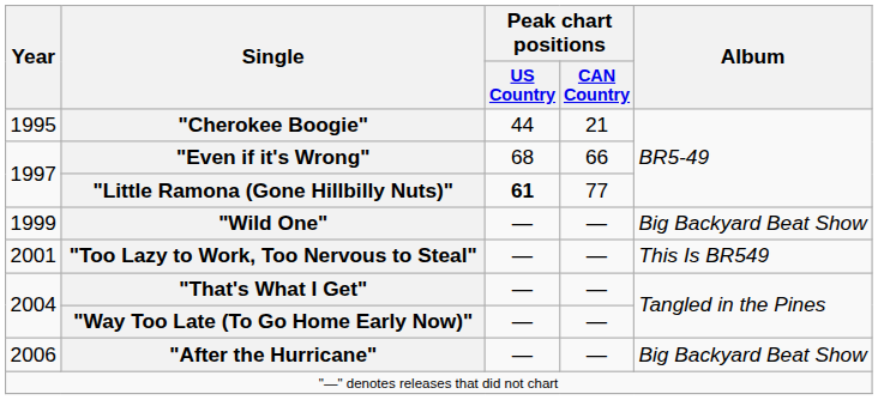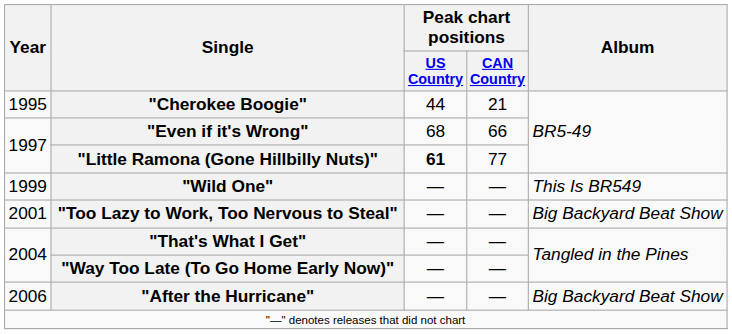"Wild One" | Album: Big Backyard Beat Show -> This Is BR549
"Too Lazy to Work, Too Nervous to Steal" | Album: This Is BR549 -> Big Backyard Beat Show
